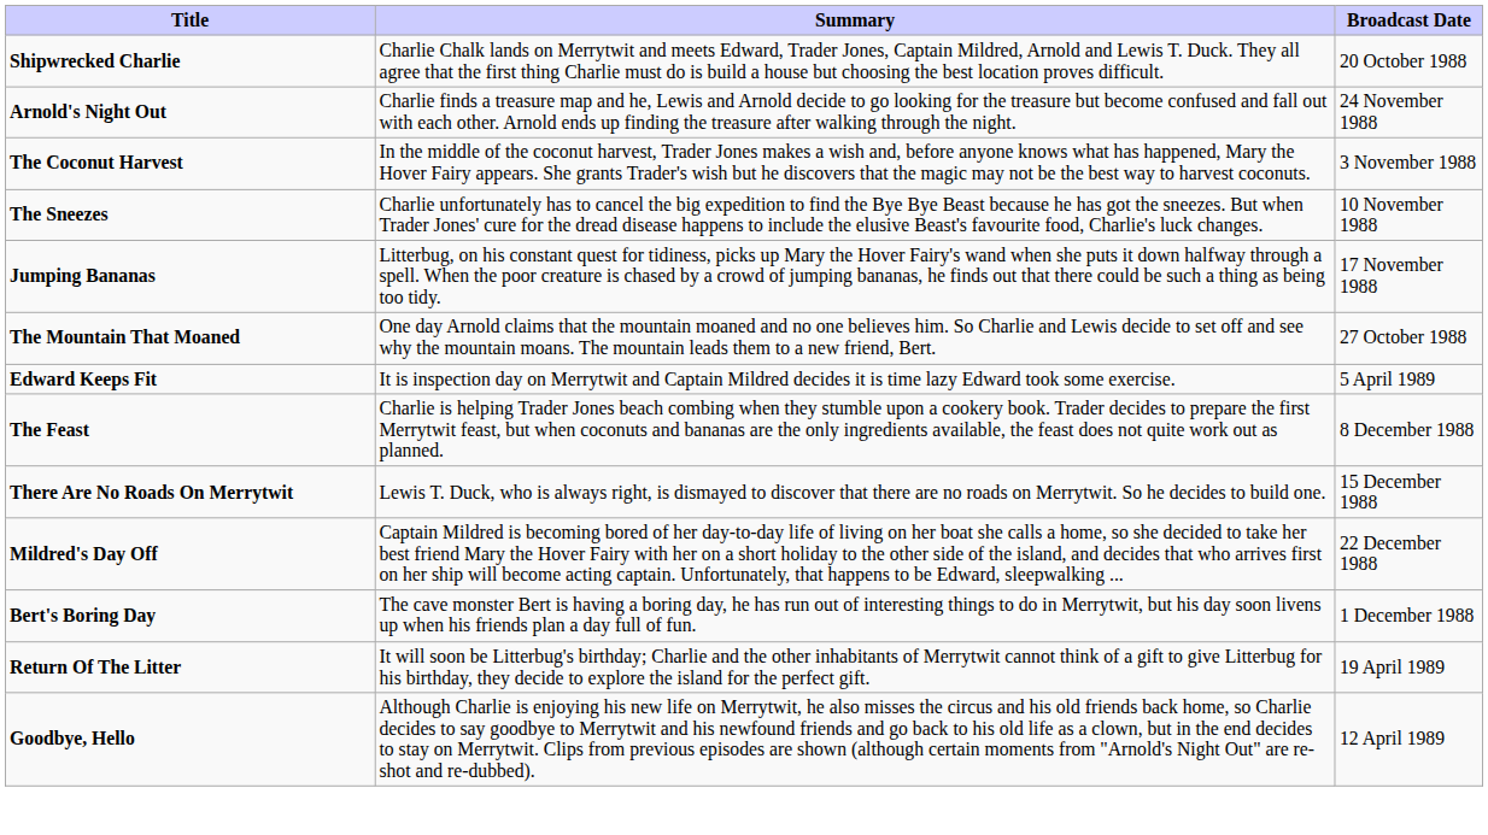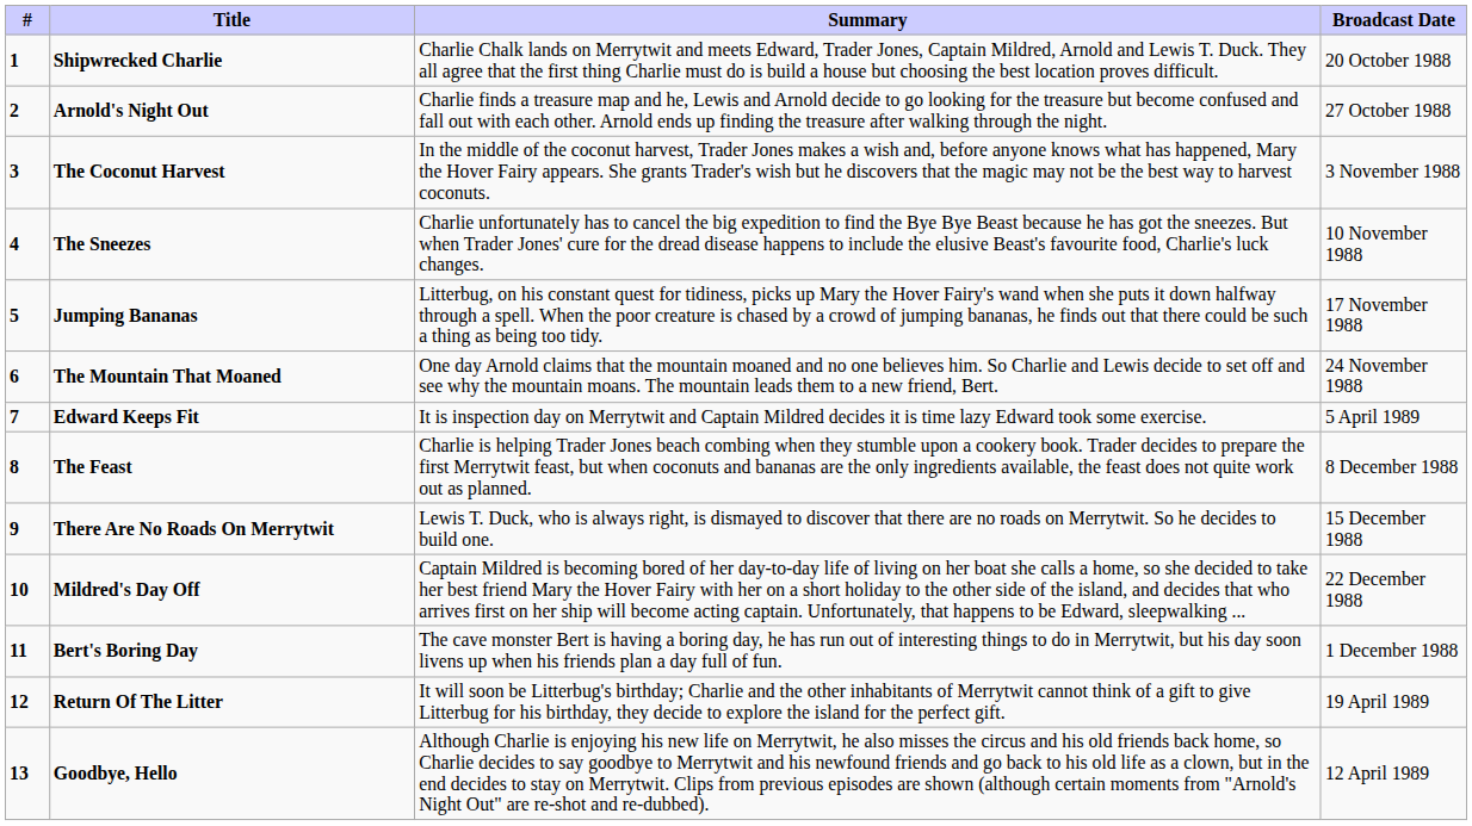+ column: # | 1 | 2 | 3 | 4 | 5 | 6 | 7 | 8 | 9 | 10 | 11 | 12 | 13
Arnold's Night Out | Broadcast Date: 24 November 1988 -> 27 October 1988
The Mountain That Moaned | Broadcast Date: 27 October 1988 -> 24 November 1988
